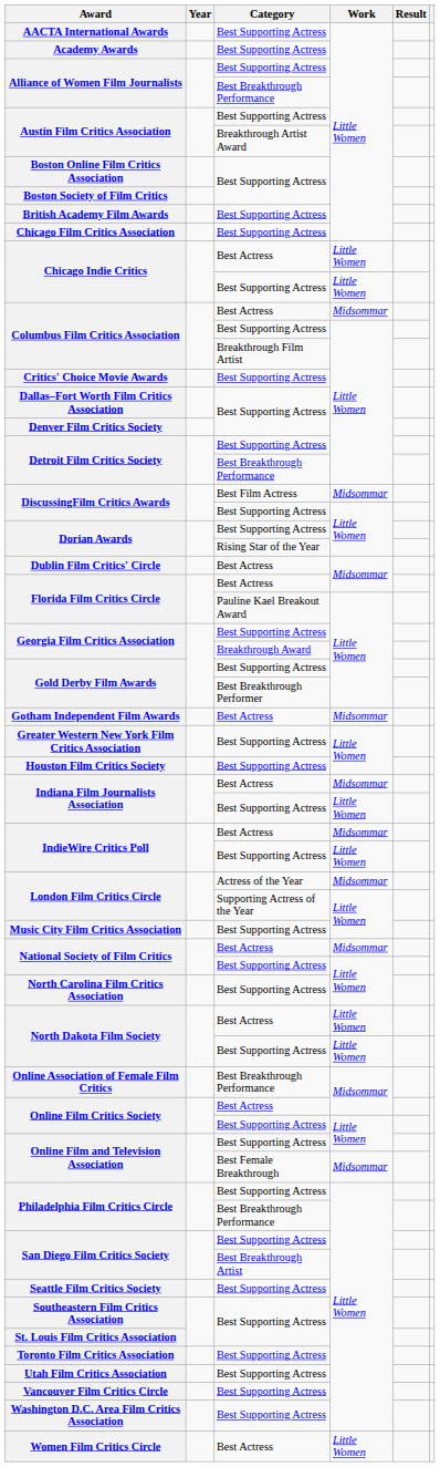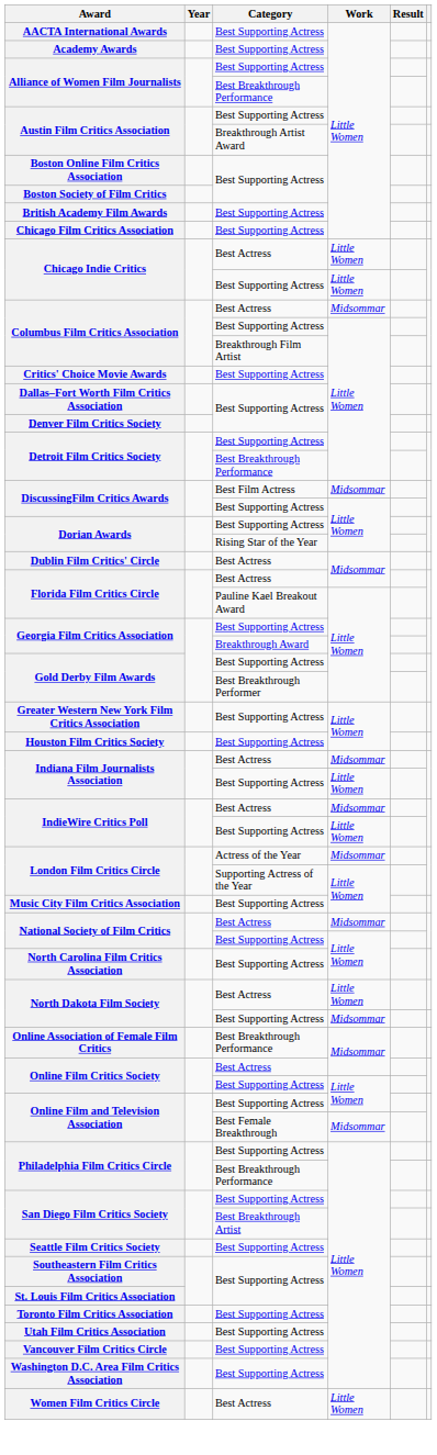- row: Gotham Independent Film Awards | Best Actress | Midsommar
North Dakota Film Society / Best Supporting Actress | Work: Little Women -> Midsommar
